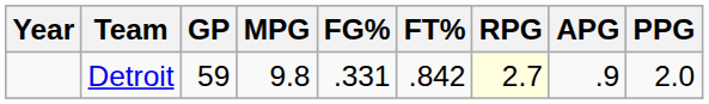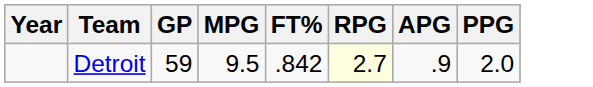- column: FG% | .331
Detroit | MPG: 9.8 -> 9.5
